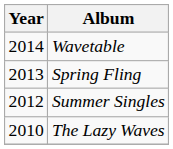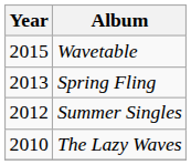Wavetable | Year: 2014 -> 2015
